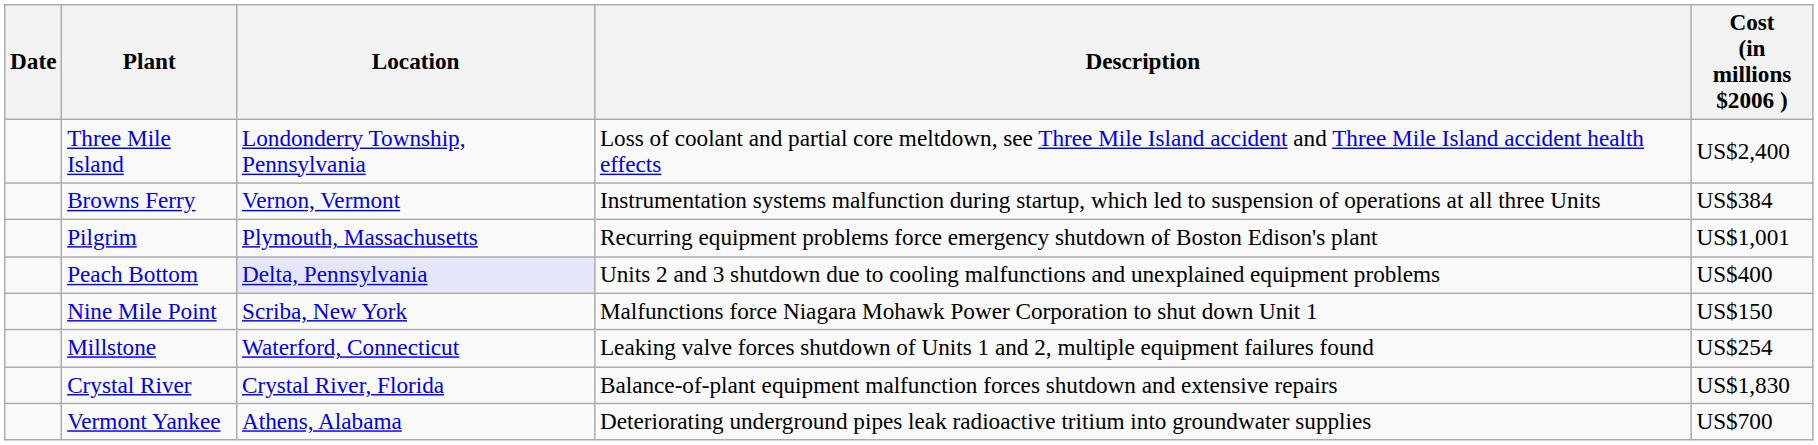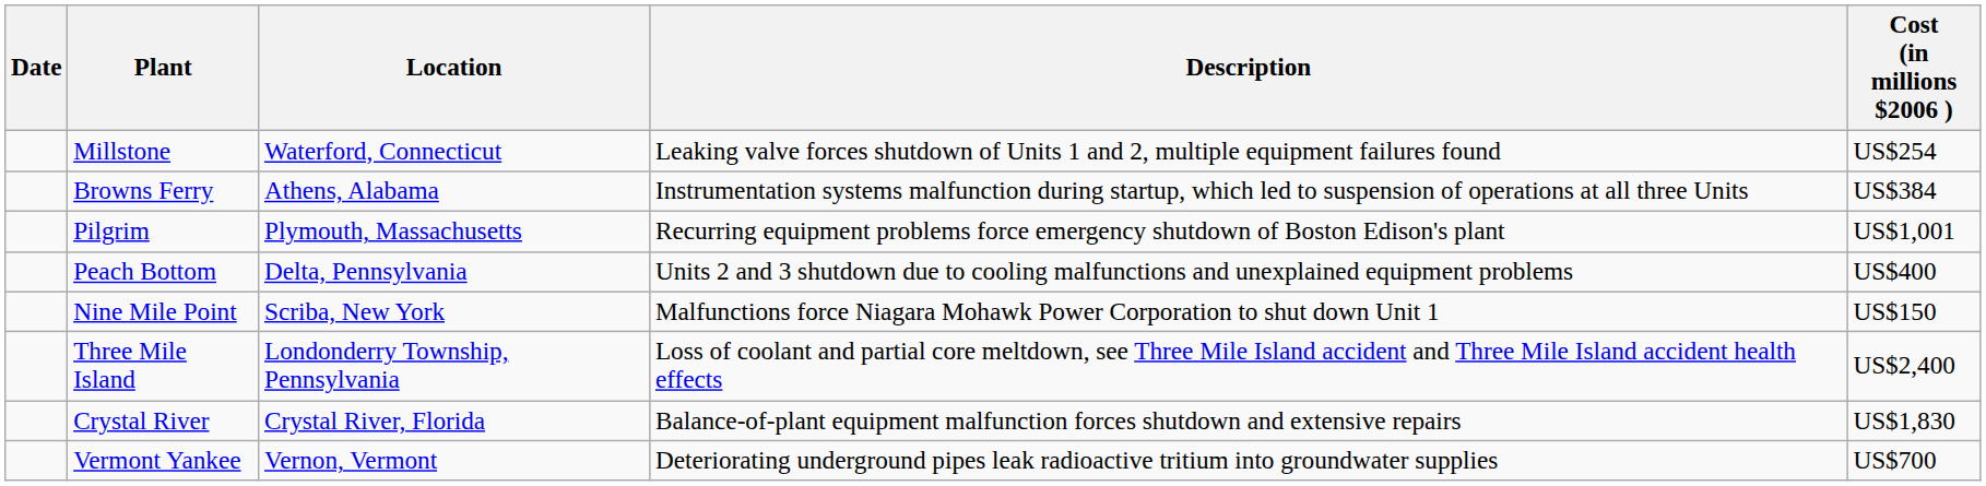rows swapped: Three Mile Island <-> Millstone
Browns Ferry | Location: Vernon, Vermont -> Athens, Alabama
Peach Bottom | Location: lavender background -> no background
Vermont Yankee | Location: Athens, Alabama -> Vernon, Vermont
